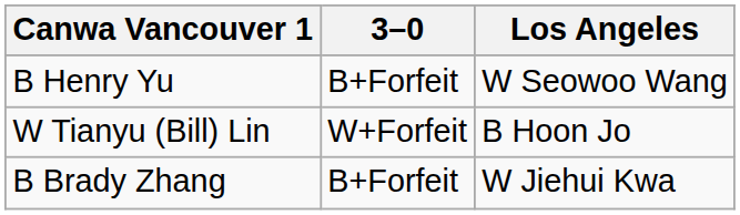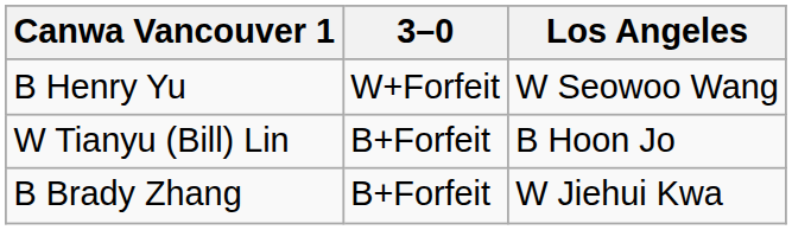B Henry Yu | 3–0: B+Forfeit -> W+Forfeit
W Tianyu (Bill) Lin | 3–0: W+Forfeit -> B+Forfeit
